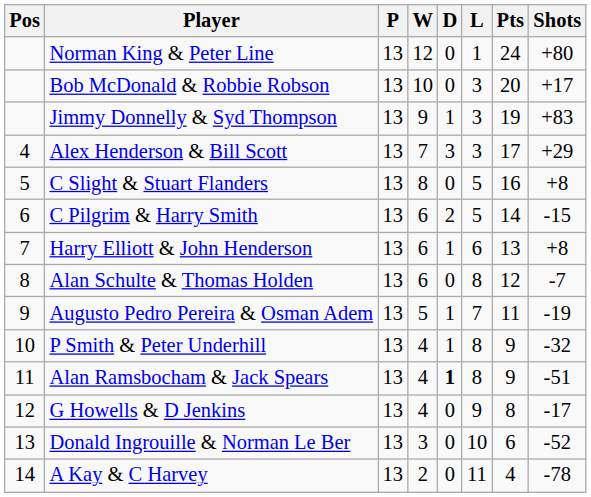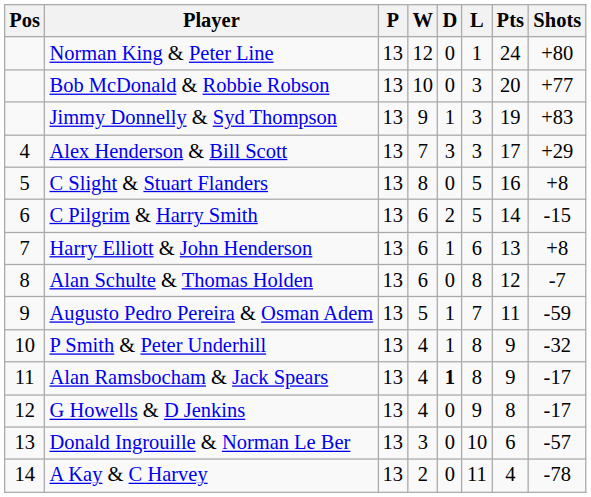Bob McDonald & Robbie Robson | Shots: +17 -> +77
Augusto Pedro Pereira & Osman Adem | Shots: -19 -> -59
Alan Ramsbocham & Jack Spears | Shots: -51 -> -17
Donald Ingrouille & Norman Le Ber | Shots: -52 -> -57
